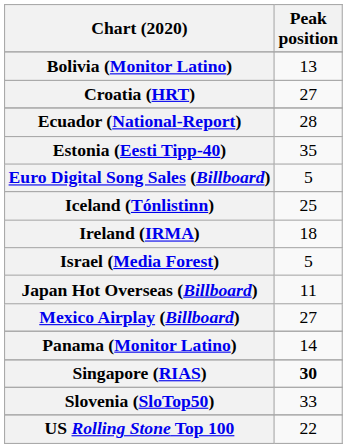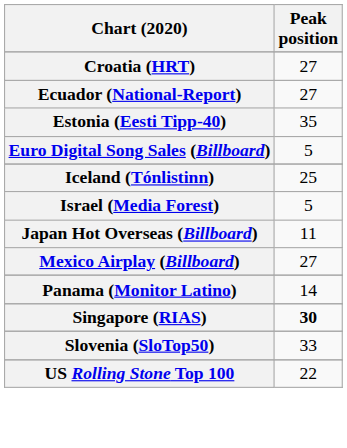- row: Bolivia (Monitor Latino) | 13
Ecuador (National-Report) | Peak position: 28 -> 27
- row: Ireland (IRMA) | 18
